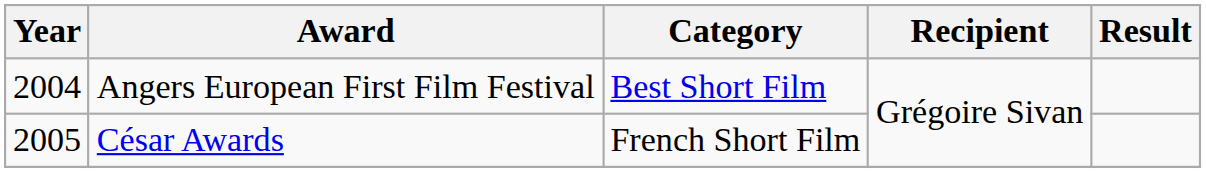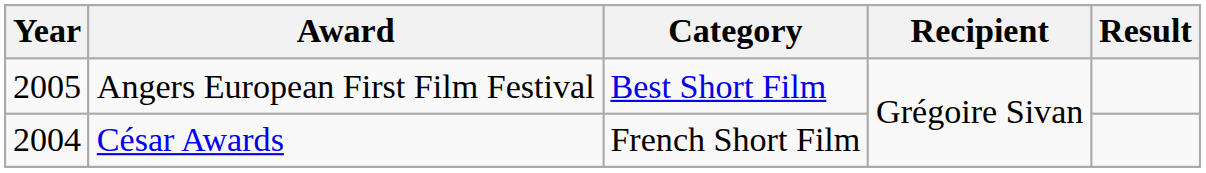Angers European First Film Festival | Year: 2004 -> 2005
César Awards | Year: 2005 -> 2004
